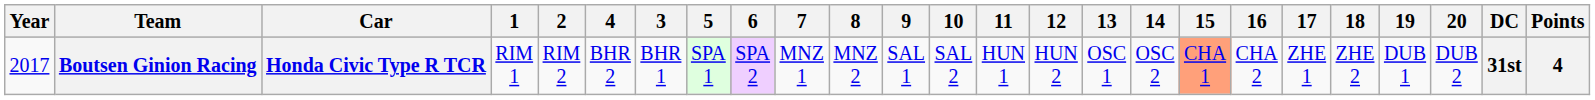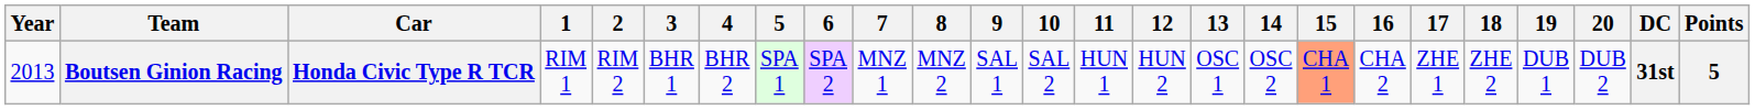columns swapped: 3 <-> 4
Boutsen Ginion Racing | Year: 2017 -> 2013
Boutsen Ginion Racing | Points: 4 -> 5
